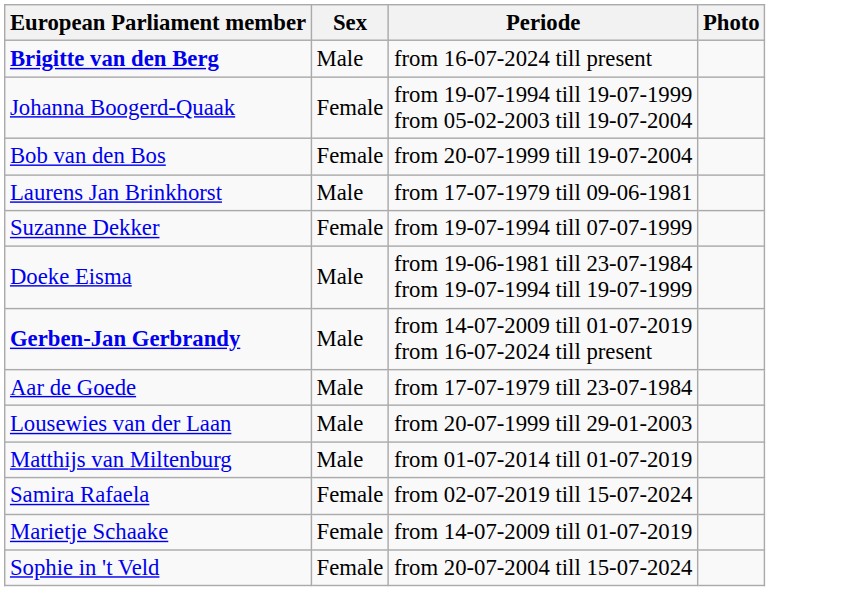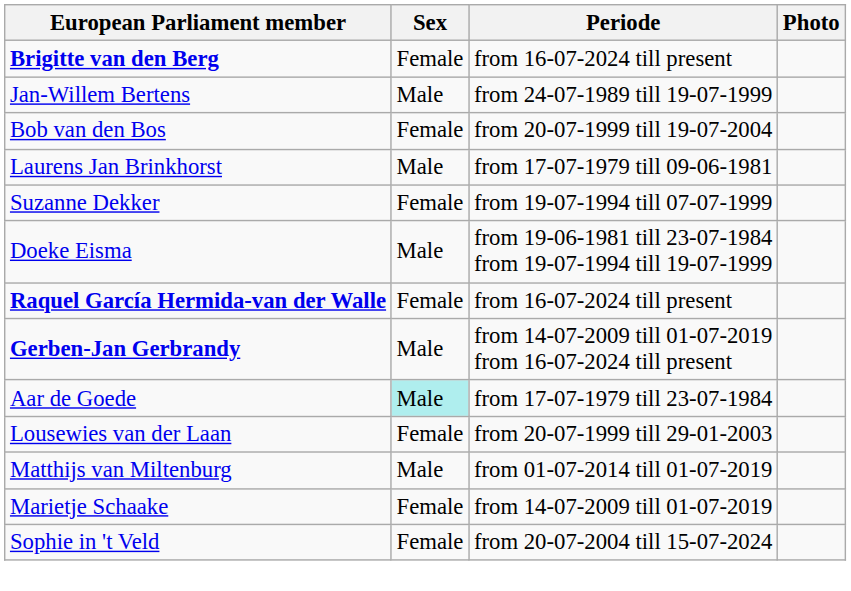Brigitte van den Berg | Sex: Male -> Female
+ row: Jan-Willem Bertens | Male | from 24-07-1989 till 19-07-1999
- row: Johanna Boogerd-Quaak | Female | from 19-07-1994 till 19-07-1999 from 05-02-2003 till 19-07-2004
+ row: Raquel García Hermida-van der Walle | Female | from 16-07-2024 till present
Aar de Goede | Sex: no background -> paleturquoise background
Lousewies van der Laan | Sex: Male -> Female
- row: Samira Rafaela | Female | from 02-07-2019 till 15-07-2024
